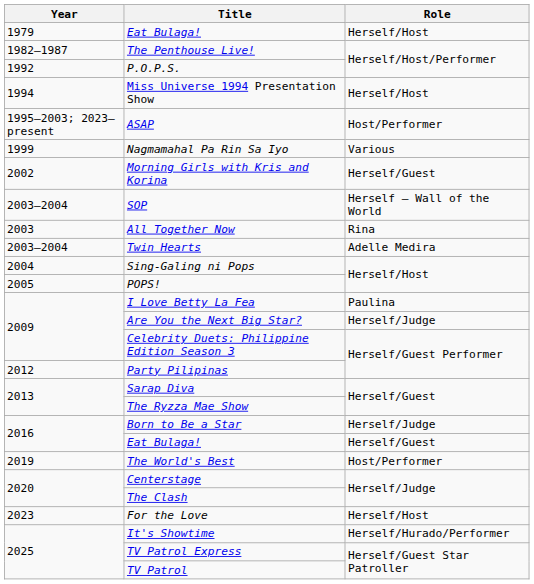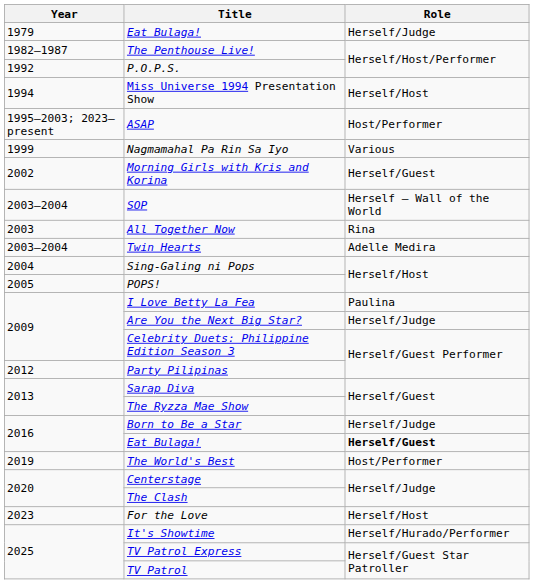1979 / Eat Bulaga! | Role: Herself/Host -> Herself/Judge
2016 / Eat Bulaga! | Role: normal -> bold
